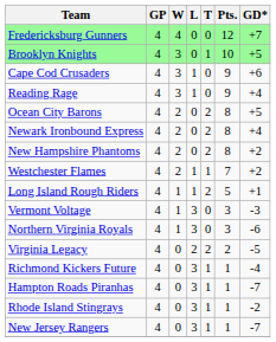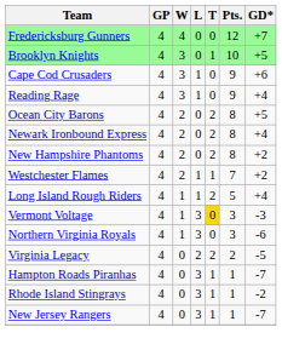Long Island Rough Riders | GD*: +1 -> +4
Vermont Voltage | T: no background -> gold background
- row: Richmond Kickers Future | 4 | 0 | 3 | 1 | 1 | -4
